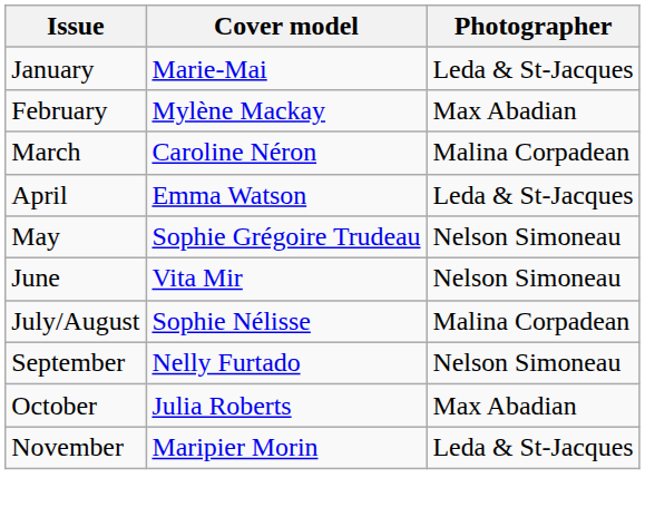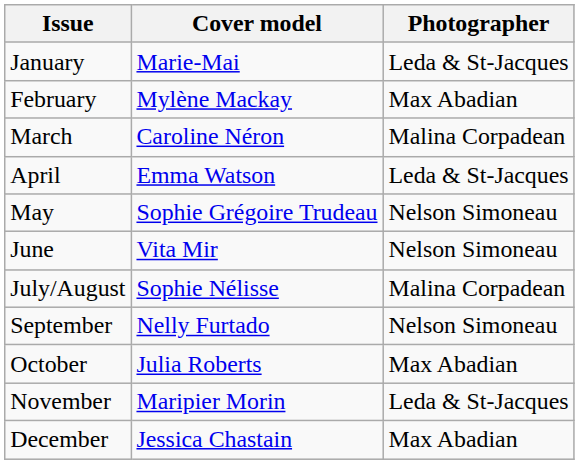+ row: December | Jessica Chastain | Max Abadian
